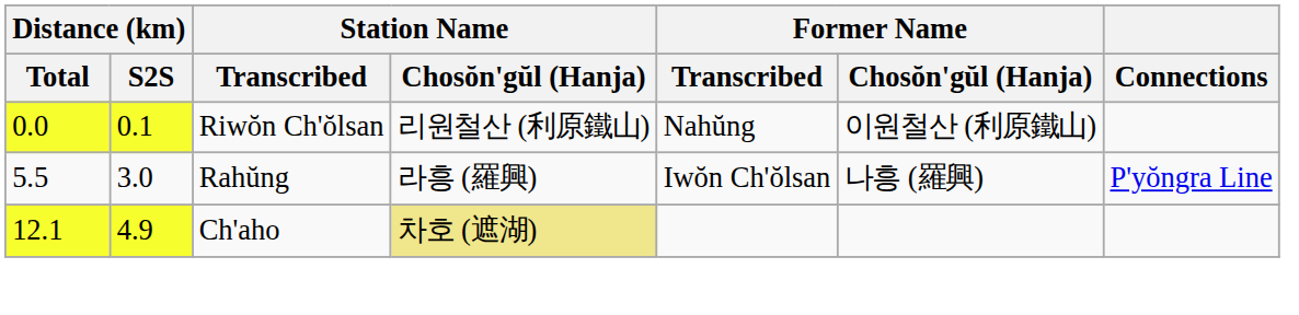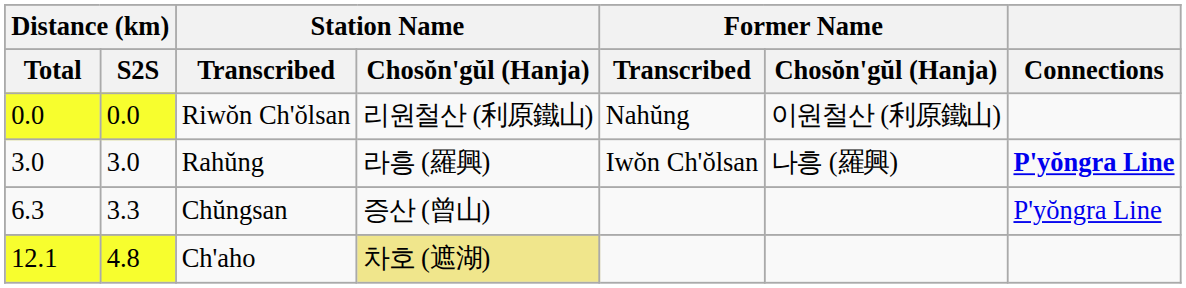Riwŏn Ch'ŏlsan | Distance (km) / S2S: 0.1 -> 0.0
Rahŭng | Distance (km) / Total: 5.5 -> 3.0
Rahŭng | Connections: normal -> bold
+ row: 6.3 | 3.3 | Chŭngsan | 증산 (曾山) | P'yŏngra Line
Ch'aho | Distance (km) / S2S: 4.9 -> 4.8
